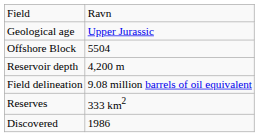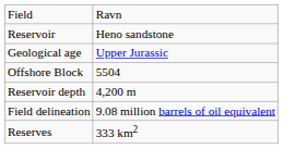+ row: Reservoir | Heno sandstone
- row: Discovered | 1986
